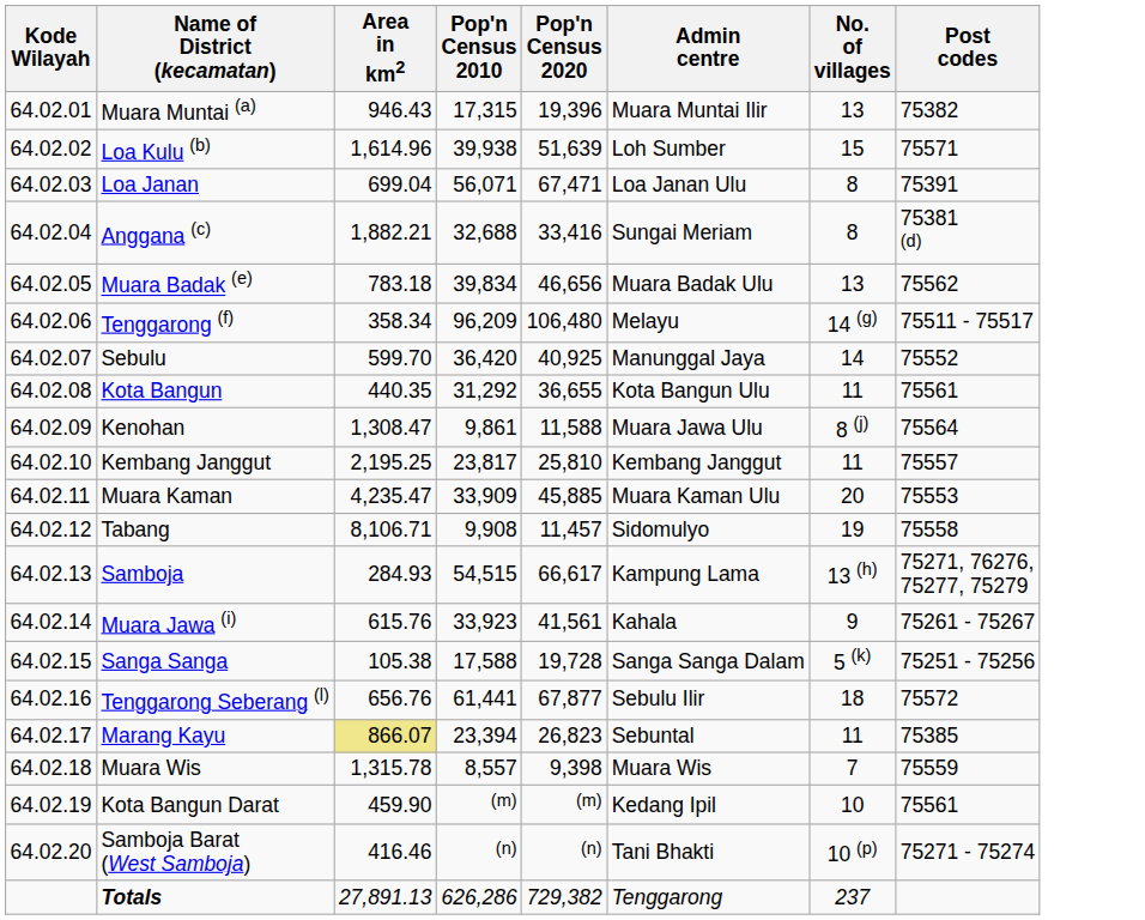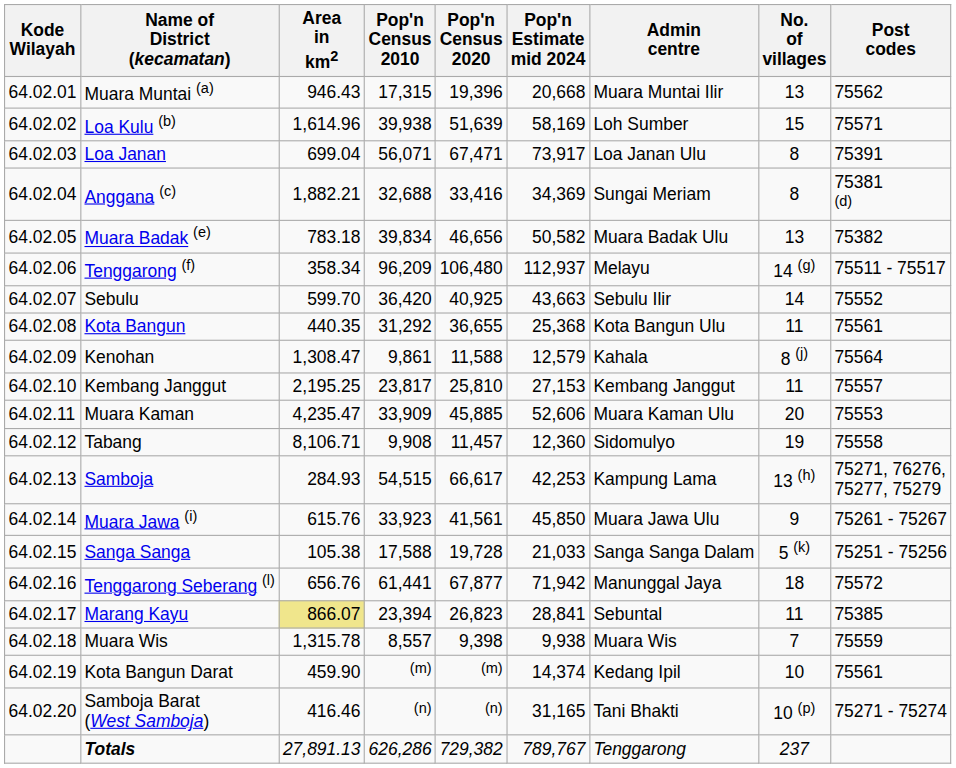+ column: Pop'n Estimate mid 2024 | 20,668 | 58,169 | 73,917 | 34,369 | 50,582 | 112,937 | 43,663 | 25,368 | 12,579 | 27,153 | 52,606 | 12,360 | 42,253 | 45,850 | 21,033 | 71,942 | 28,841 | 9,938 | 14,374 | 31,165 | 789,767
Muara Muntai (a) | Post codes: 75382 -> 75562
Muara Badak (e) | Post codes: 75562 -> 75382
Sebulu | Admin centre: Manunggal Jaya -> Sebulu Ilir
Kenohan | Admin centre: Muara Jawa Ulu -> Kahala
Muara Jawa (i) | Admin centre: Kahala -> Muara Jawa Ulu
Tenggarong Seberang (l) | Admin centre: Sebulu Ilir -> Manunggal Jaya
